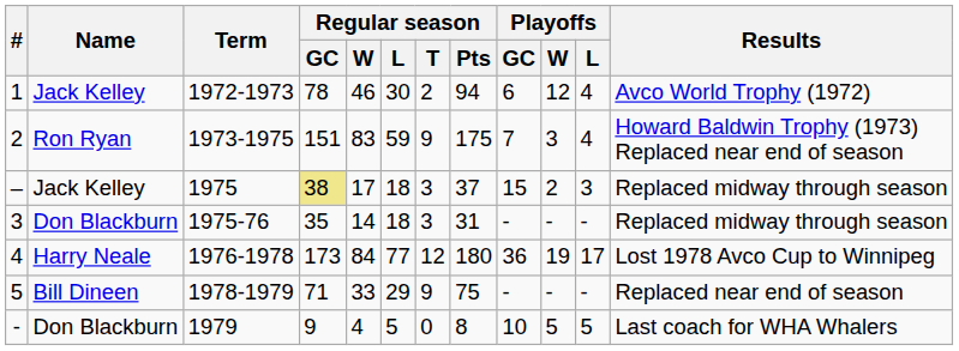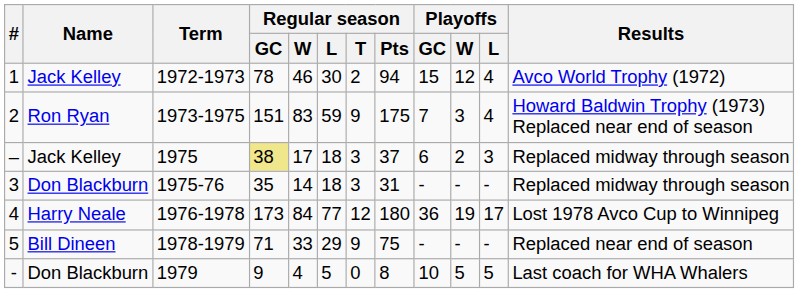1 | Playoffs / GC: 6 -> 15
– | Playoffs / GC: 15 -> 6
